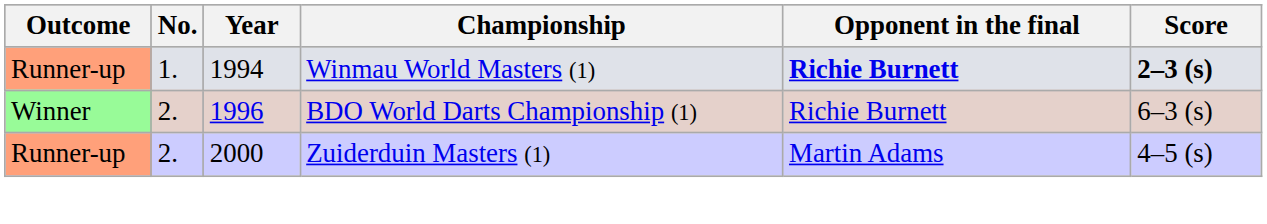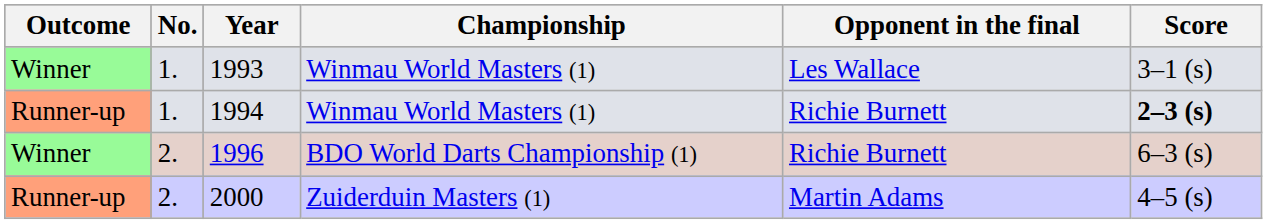+ row: Winner | 1. | 1993 | Winmau World Masters (1) | Les Wallace | 3–1 (s)
1994 | Opponent in the final: bold -> normal
